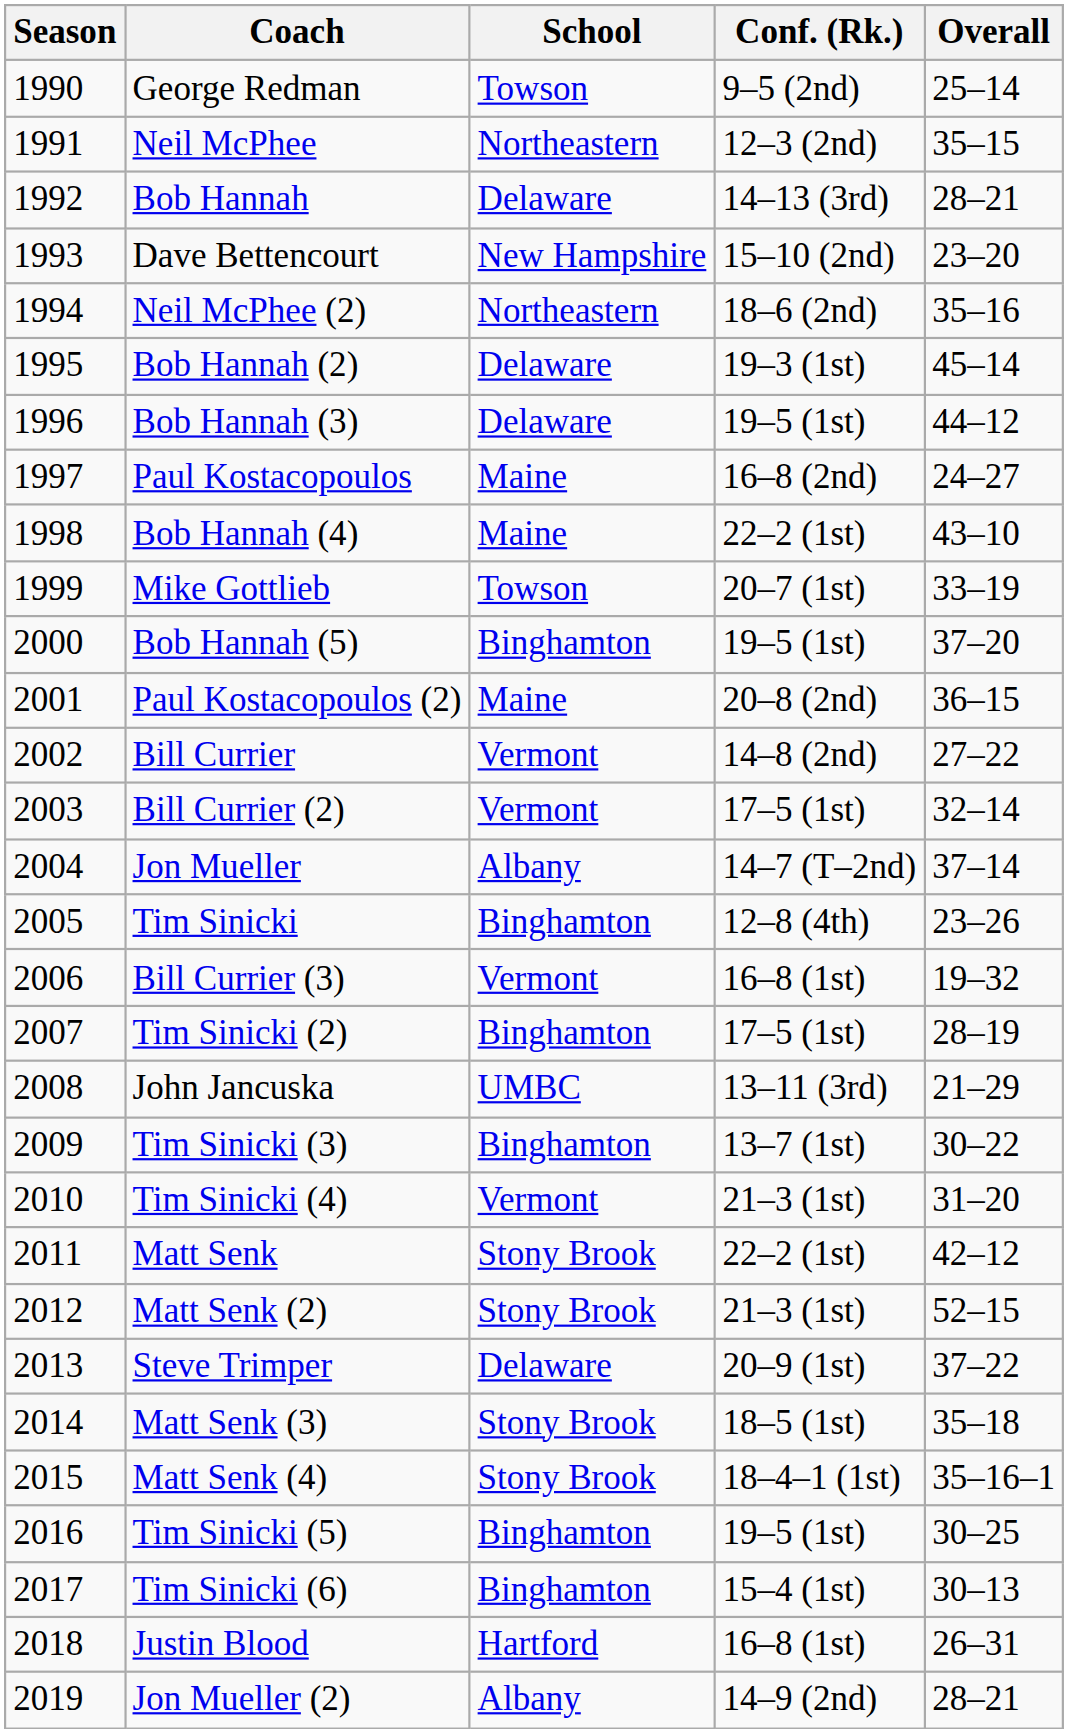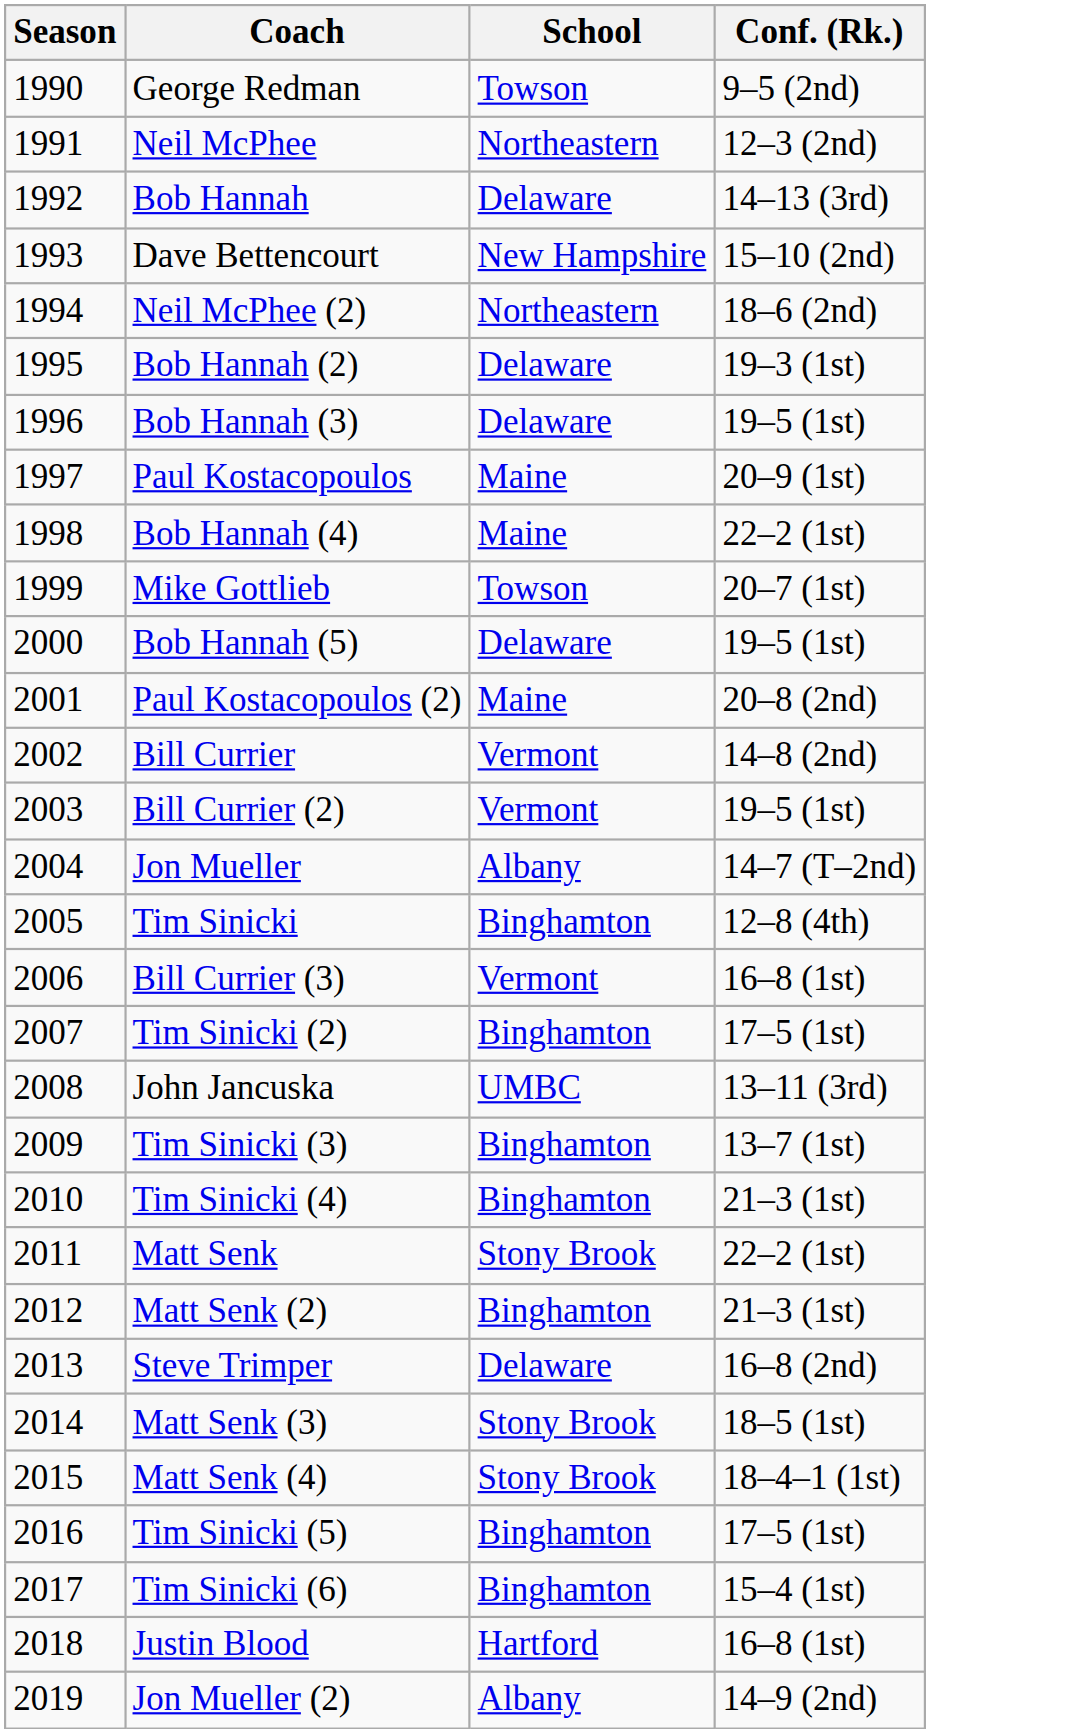- column: Overall | 25–14 | 35–15 | 28–21 | 23–20 | 35–16 | 45–14 | 44–12 | 24–27 | 43–10 | 33–19 | 37–20 | 36–15 | 27–22 | 32–14 | 37–14 | 23–26 | 19–32 | 28–19 | 21–29 | 30–22 | 31–20 | 42–12 | 52–15 | 37–22 | 35–18 | 35–16–1 | 30–25 | 30–13 | 26–31 | 28–21
Paul Kostacopoulos | Conf. (Rk.): 16–8 (2nd) -> 20–9 (1st)
Bob Hannah (5) | School: Binghamton -> Delaware
Bill Currier (2) | Conf. (Rk.): 17–5 (1st) -> 19–5 (1st)
Tim Sinicki (4) | School: Vermont -> Binghamton
Matt Senk (2) | School: Stony Brook -> Binghamton
Steve Trimper | Conf. (Rk.): 20–9 (1st) -> 16–8 (2nd)
Tim Sinicki (5) | Conf. (Rk.): 19–5 (1st) -> 17–5 (1st)
